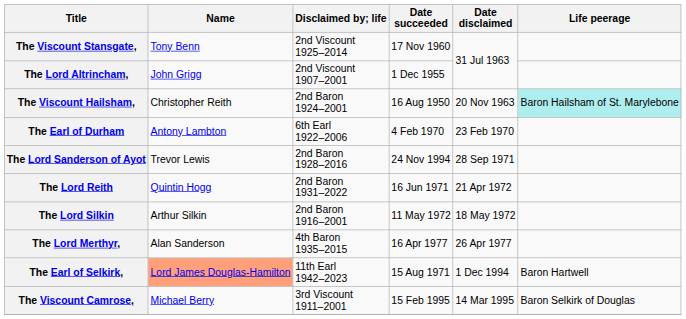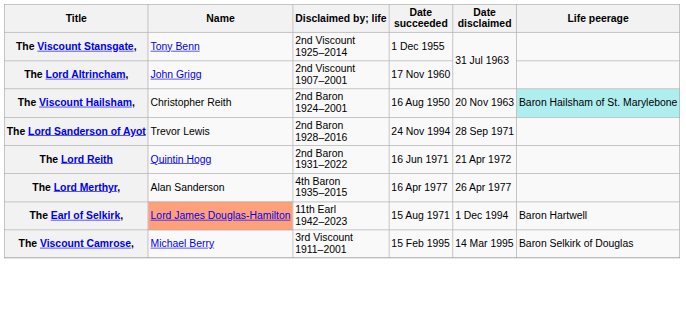The Viscount Stansgate, | Date succeeded: 17 Nov 1960 -> 1 Dec 1955
The Lord Altrincham, | Date succeeded: 1 Dec 1955 -> 17 Nov 1960
- row: The Earl of Durham | Antony Lambton | 6th Earl 1922–2006 | 4 Feb 1970 | 23 Feb 1970
- row: The Lord Silkin | Arthur Silkin | 2nd Baron 1916–2001 | 11 May 1972 | 18 May 1972
